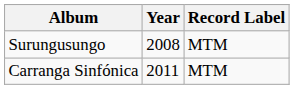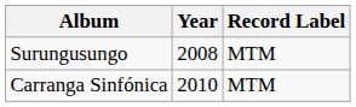Carranga Sinfónica | Year: 2011 -> 2010
